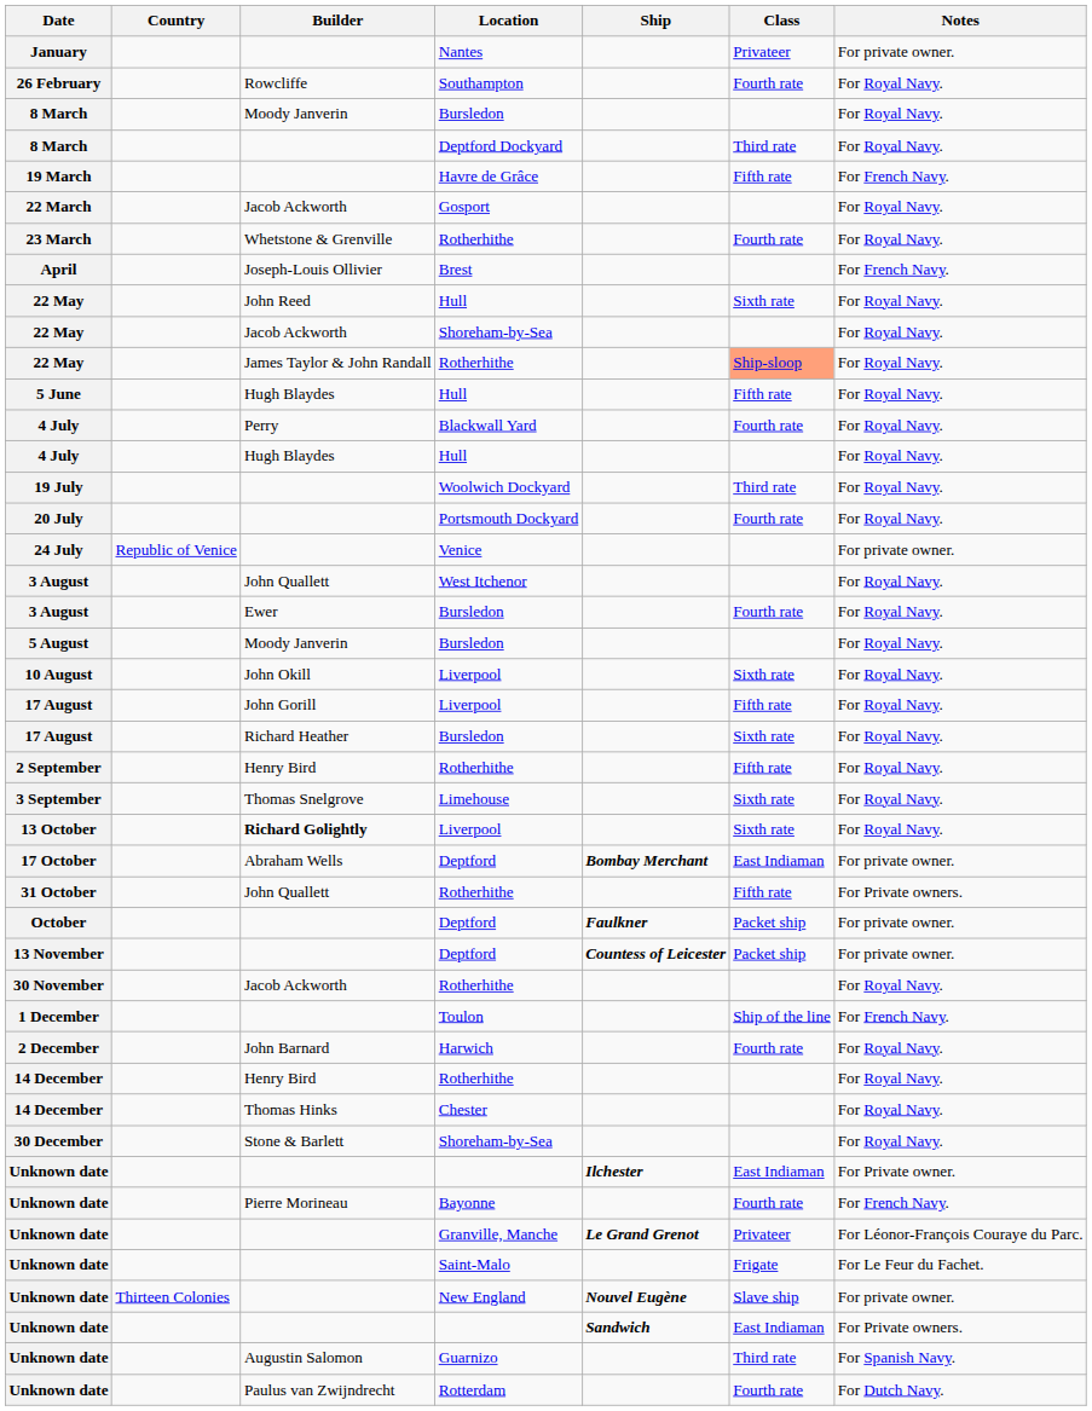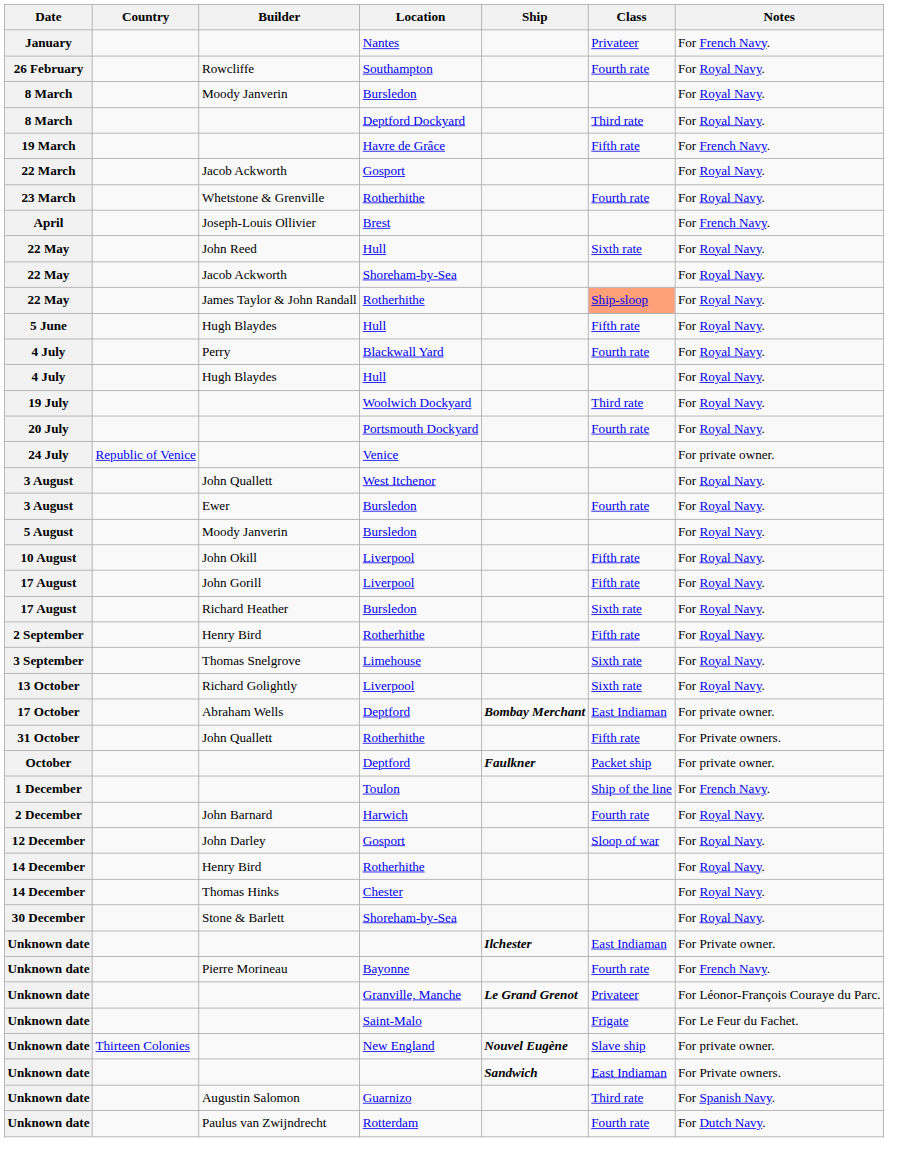January | Notes: For private owner. -> For French Navy.
10 August | Class: Sixth rate -> Fifth rate
13 October | Builder: bold -> normal
- row: 13 November | Deptford | Countess of Leicester | Packet ship | For private owner.
- row: 30 November | Jacob Ackworth | Rotherhithe | For Royal Navy.
+ row: 12 December | John Darley | Gosport | Sloop of war | For Royal Navy.
